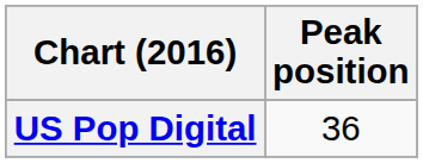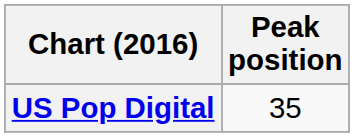US Pop Digital | Peak position: 36 -> 35
